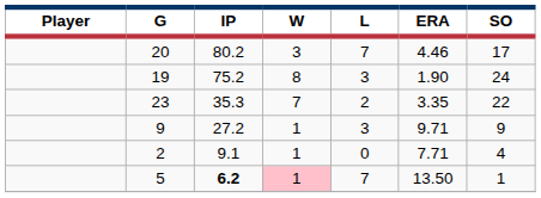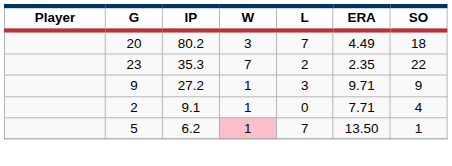20 | ERA: 4.46 -> 4.49
20 | SO: 17 -> 18
- row: 19 | 75.2 | 8 | 3 | 1.90 | 24
23 | ERA: 3.35 -> 2.35
5 | IP: bold -> normal
